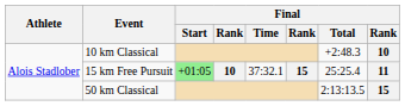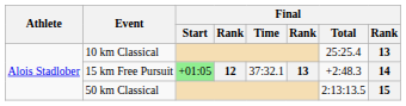10 km Classical | Final / Total: +2:48.3 -> 25:25.4
10 km Classical | column 8: 10 -> 13
15 km Free Pursuit | column 4: 10 -> 12
15 km Free Pursuit | column 6: 15 -> 13
15 km Free Pursuit | Final / Total: 25:25.4 -> +2:48.3
15 km Free Pursuit | column 8: 11 -> 14
